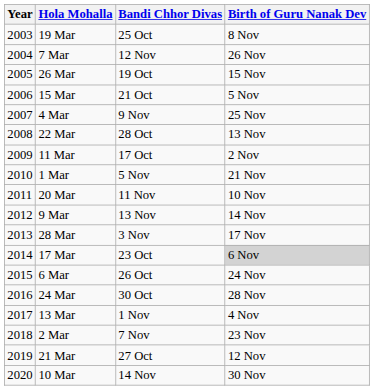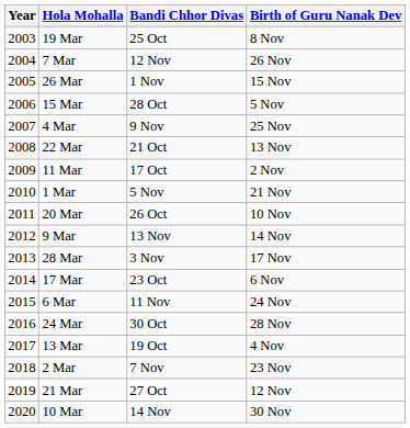26 Mar | Bandi Chhor Divas: 19 Oct -> 1 Nov
15 Mar | Bandi Chhor Divas: 21 Oct -> 28 Oct
22 Mar | Bandi Chhor Divas: 28 Oct -> 21 Oct
20 Mar | Bandi Chhor Divas: 11 Nov -> 26 Oct
17 Mar | Birth of Guru Nanak Dev: lightgrey background -> no background
6 Mar | Bandi Chhor Divas: 26 Oct -> 11 Nov
13 Mar | Bandi Chhor Divas: 1 Nov -> 19 Oct
